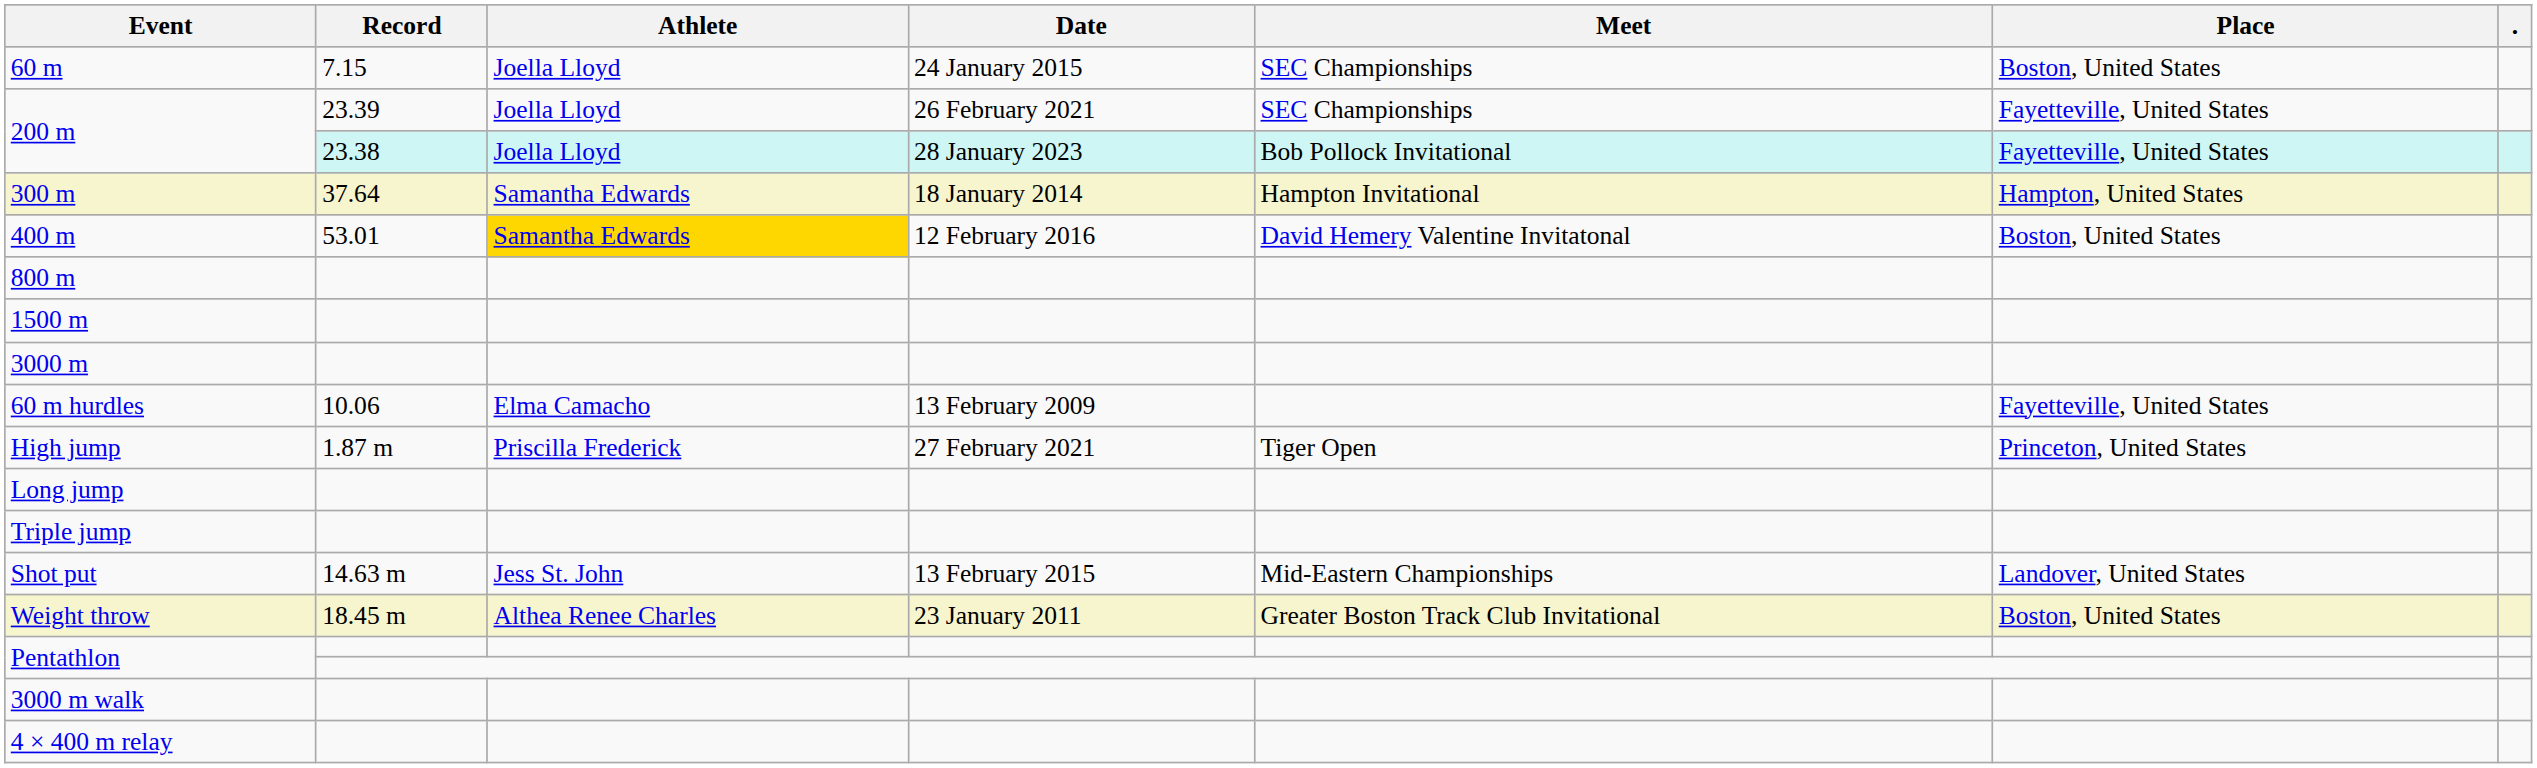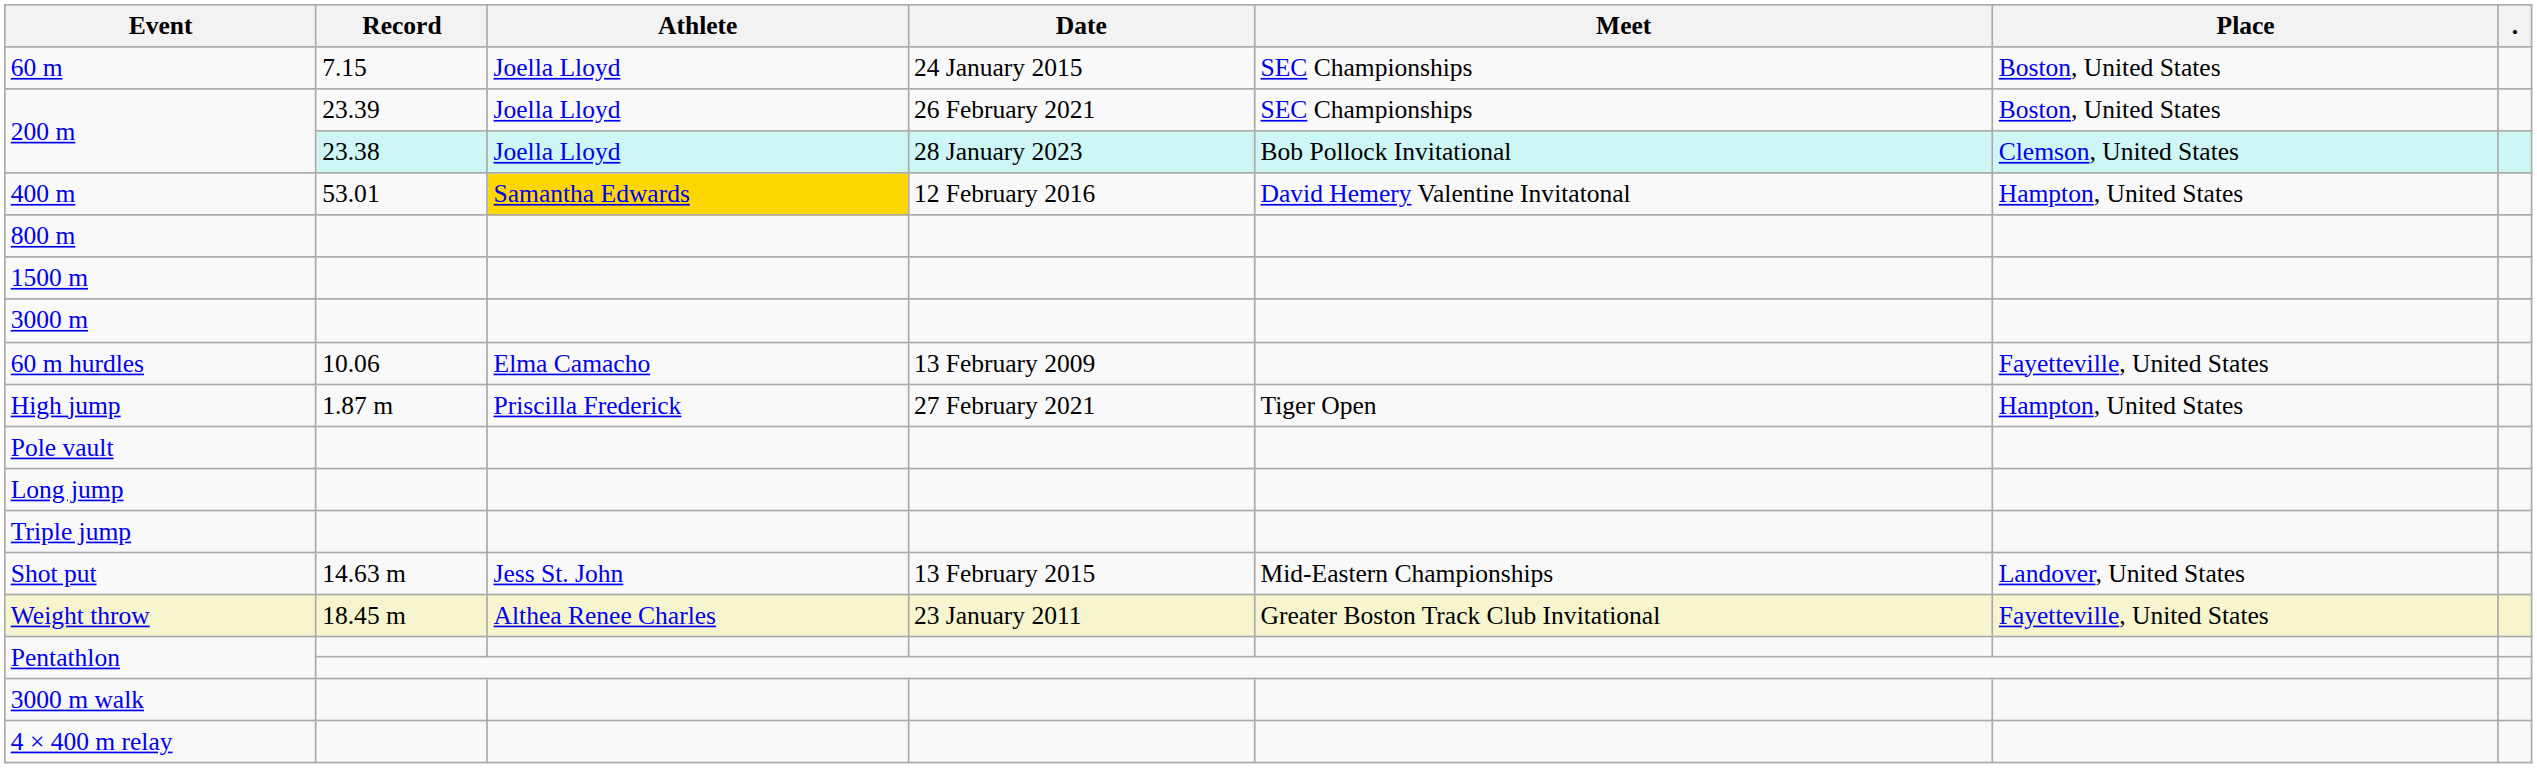200 m / 23.39 | Place: Fayetteville, United States -> Boston, United States
200 m / 23.38 | Place: Fayetteville, United States -> Clemson, United States
- row: 300 m | 37.64 | Samantha Edwards | 18 January 2014 | Hampton Invitational | Hampton, United States
400 m | Place: Boston, United States -> Hampton, United States
High jump | Place: Princeton, United States -> Hampton, United States
+ row: Pole vault
Weight throw | Place: Boston, United States -> Fayetteville, United States
